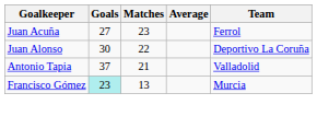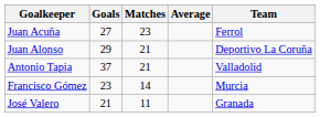Juan Alonso | Goals: 30 -> 29
Juan Alonso | Matches: 22 -> 21
Francisco Gómez | Goals: paleturquoise background -> no background
Francisco Gómez | Matches: 13 -> 14
+ row: José Valero | 21 | 11 | Granada
